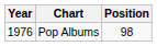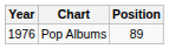Pop Albums | Position: 98 -> 89
